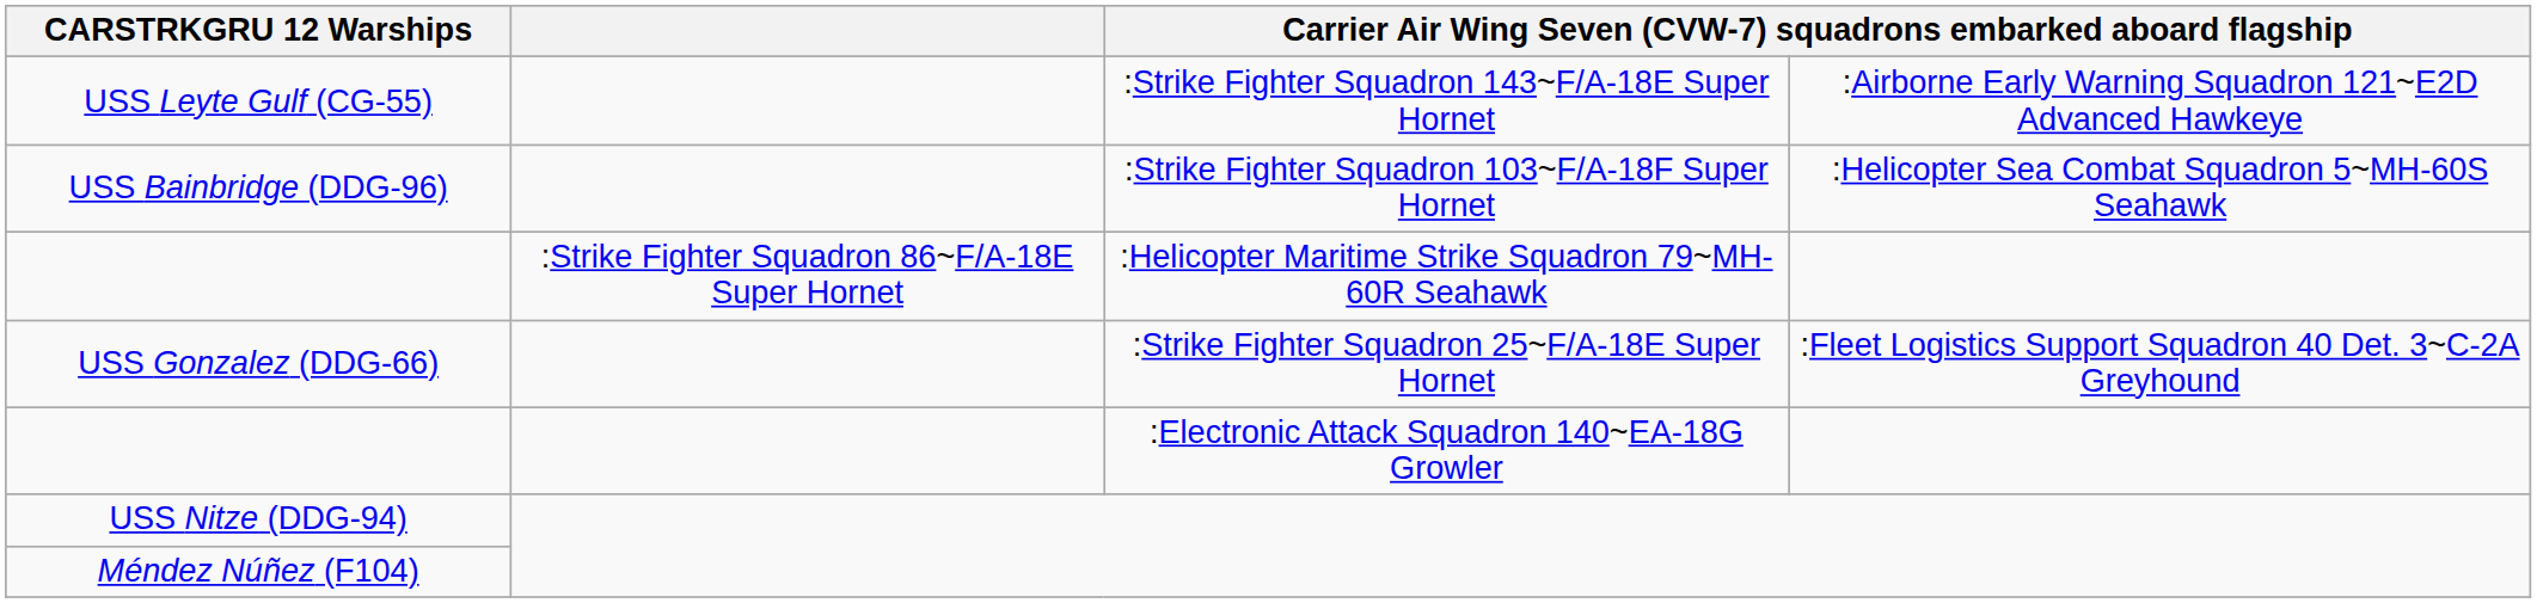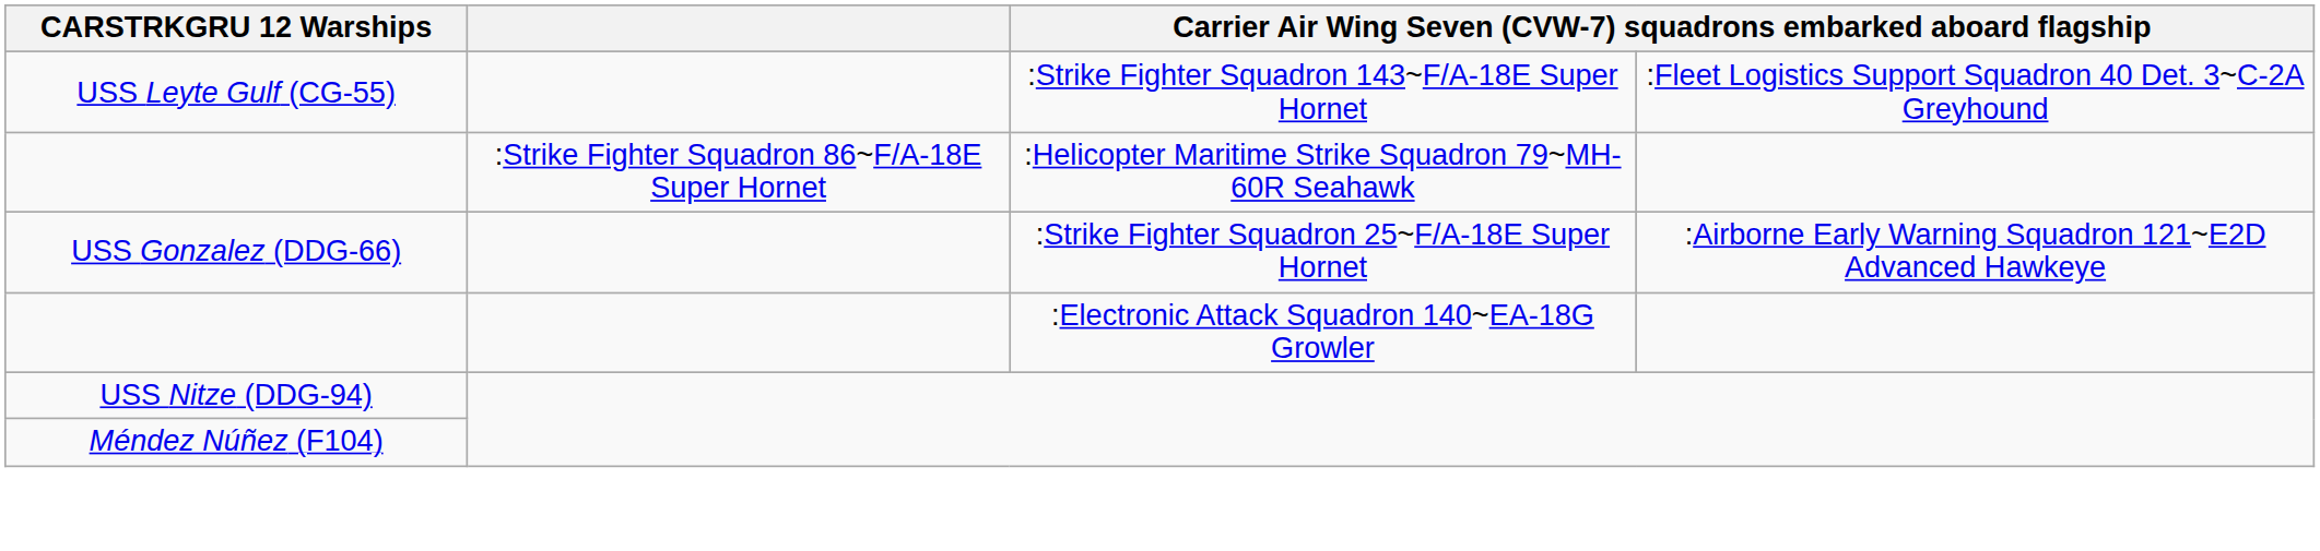USS Leyte Gulf (CG-55) | column 4: :Airborne Early Warning Squadron 121~E2D Advanced Hawkeye -> :Fleet Logistics Support Squadron 40 Det. 3~C-2A Greyhound
- row: USS Bainbridge (DDG-96) | :Strike Fighter Squadron 103~F/A-18F Super Hornet | :Helicopter Sea Combat Squadron 5~MH-60S Seahawk
USS Gonzalez (DDG-66) | column 4: :Fleet Logistics Support Squadron 40 Det. 3~C-2A Greyhound -> :Airborne Early Warning Squadron 121~E2D Advanced Hawkeye
